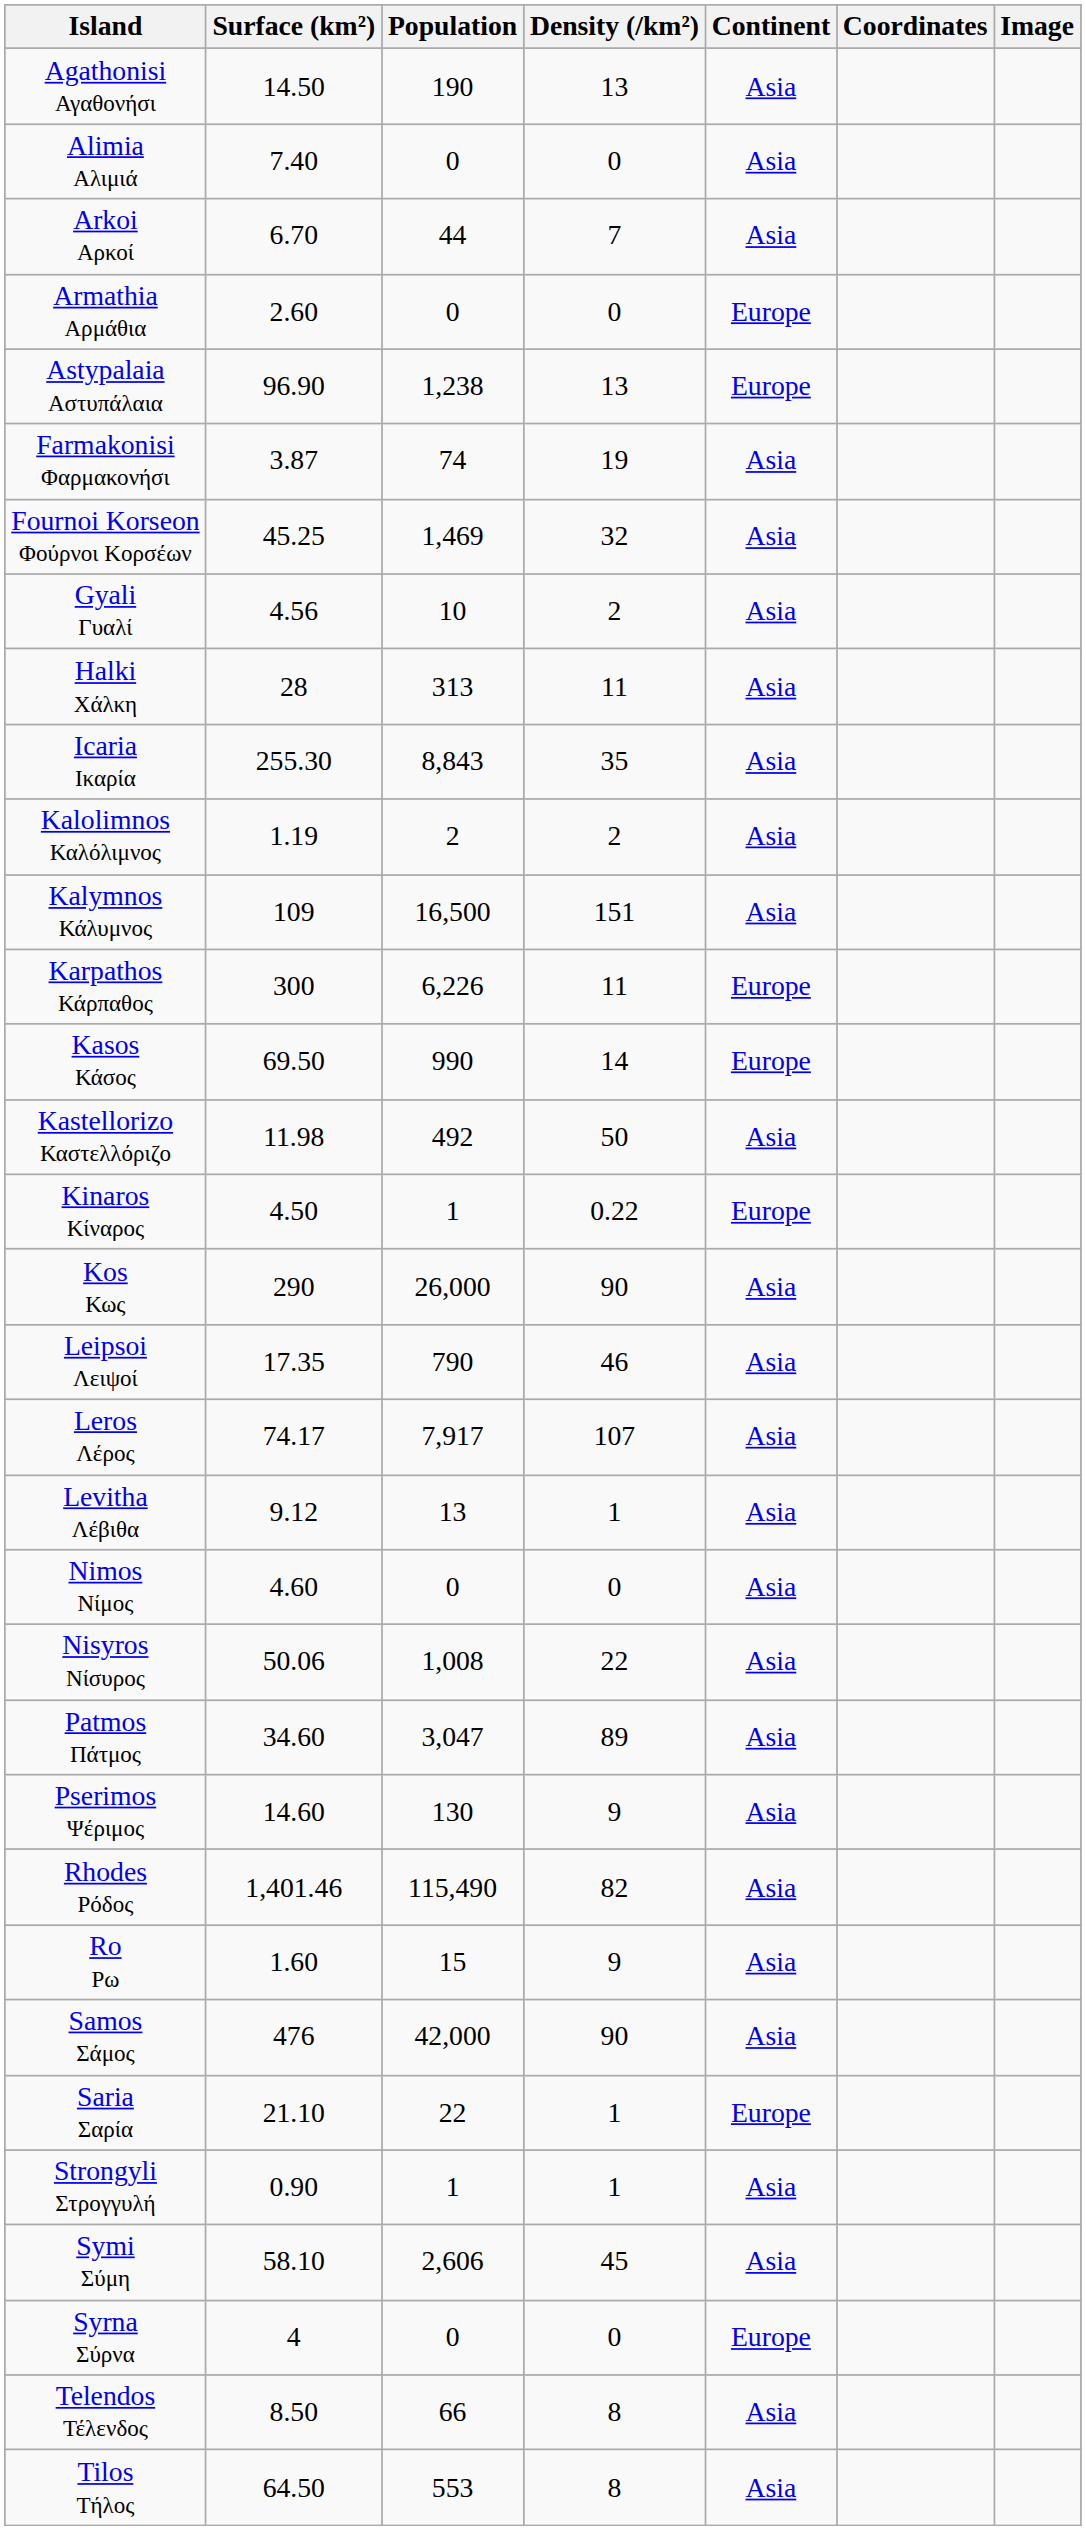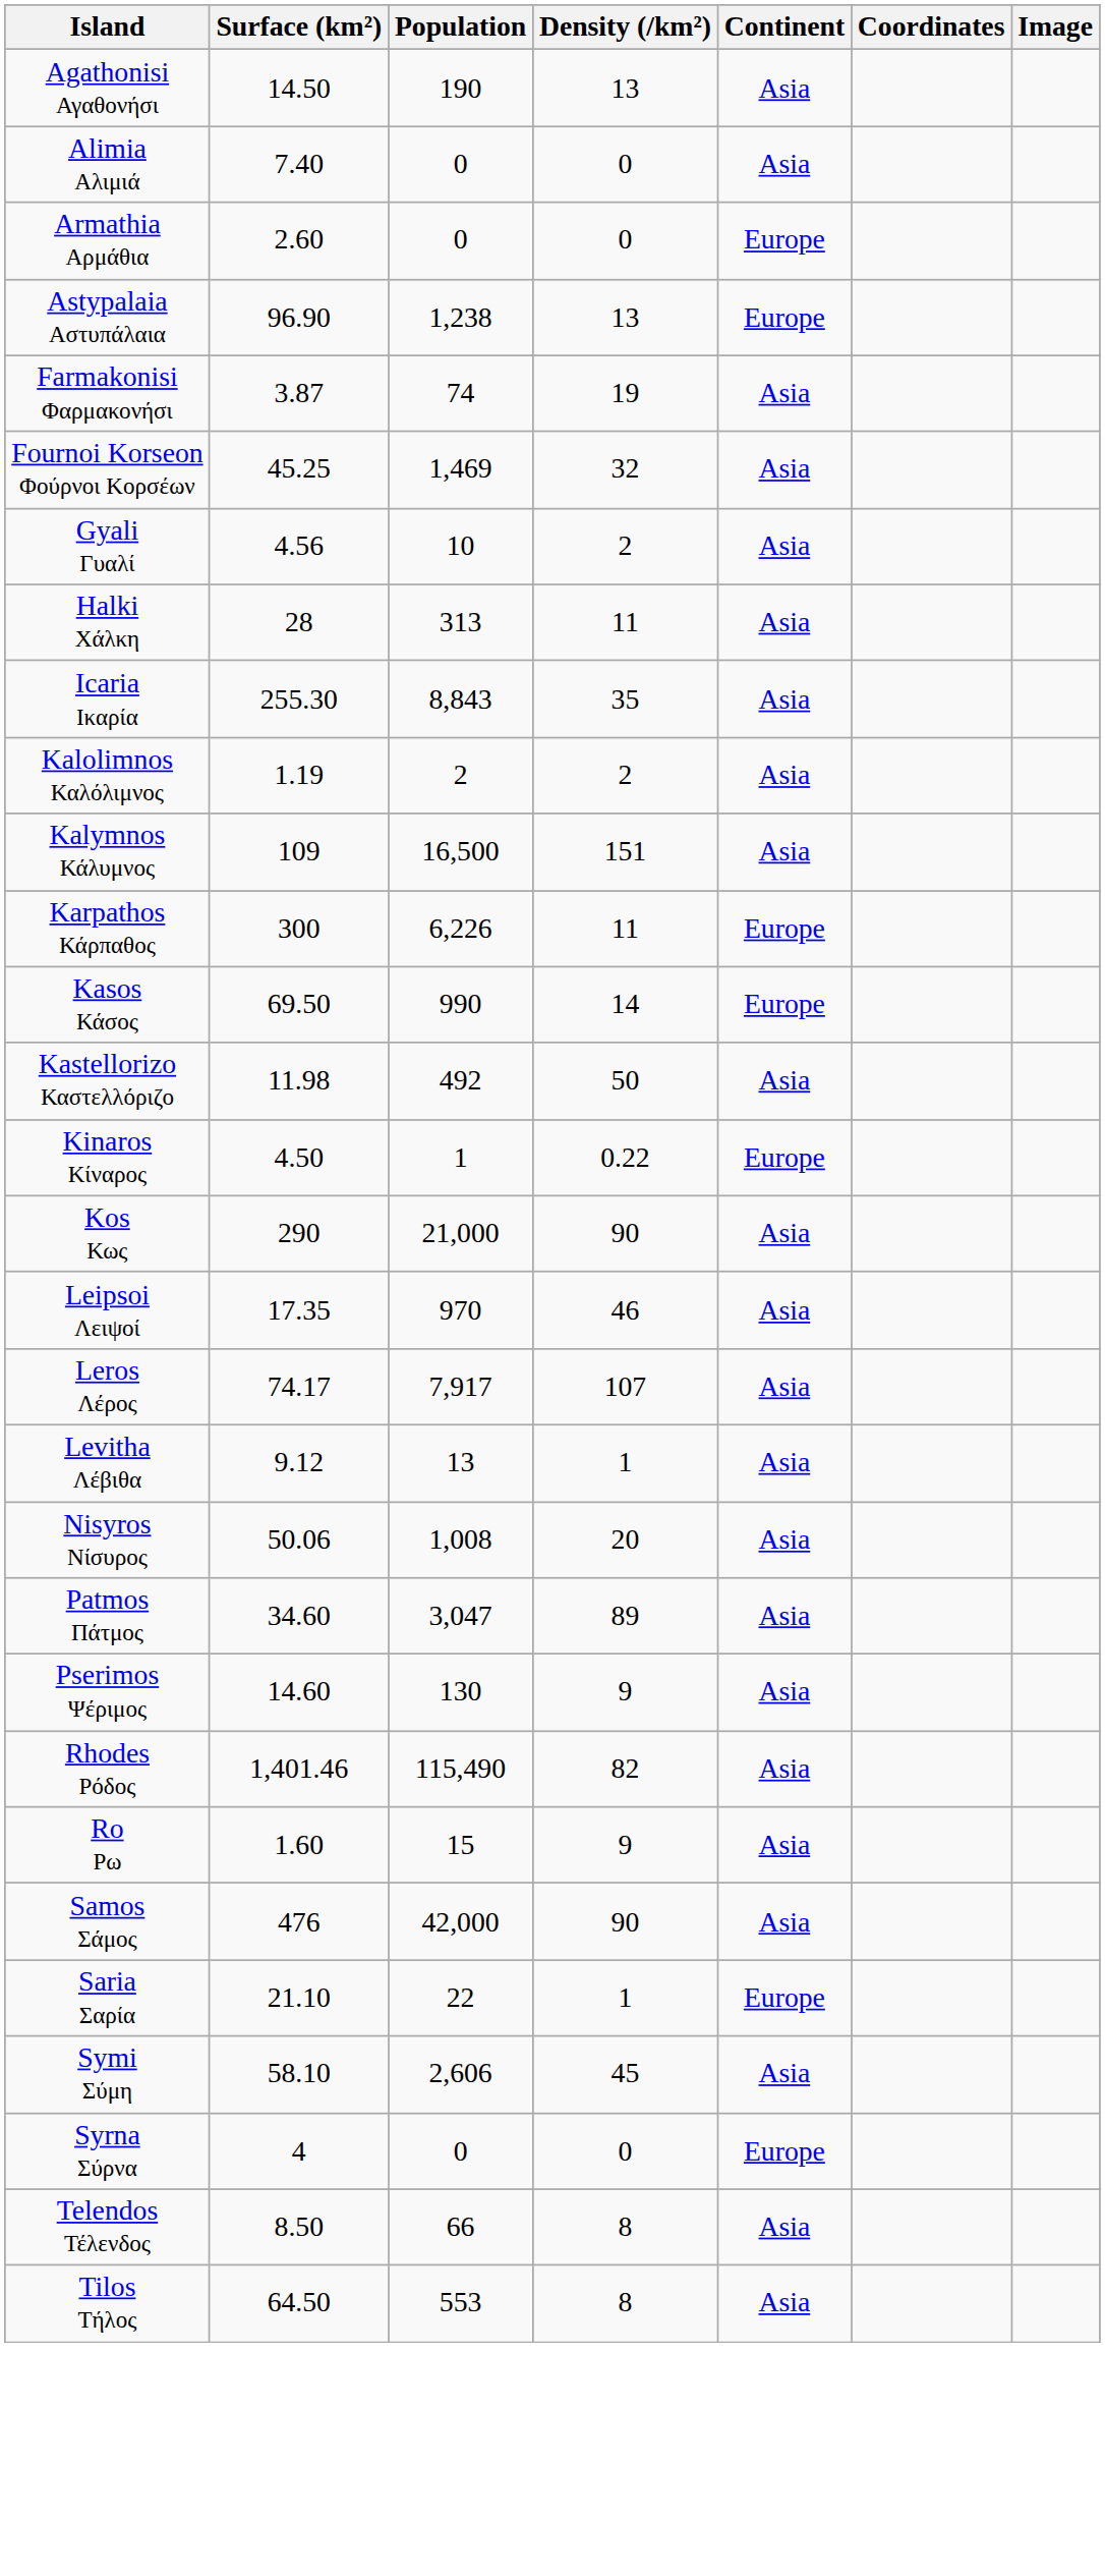- row: Arkoi Αρκοί | 6.70 | 44 | 7 | Asia
Kos Κως | Population: 26,000 -> 21,000
Leipsoi Λειψοί | Population: 790 -> 970
- row: Nimos Νίμος | 4.60 | 0 | 0 | Asia
Nisyros Νίσυρος | Density (/km²): 22 -> 20
- row: Strongyli Στρογγυλή | 0.90 | 1 | 1 | Asia
